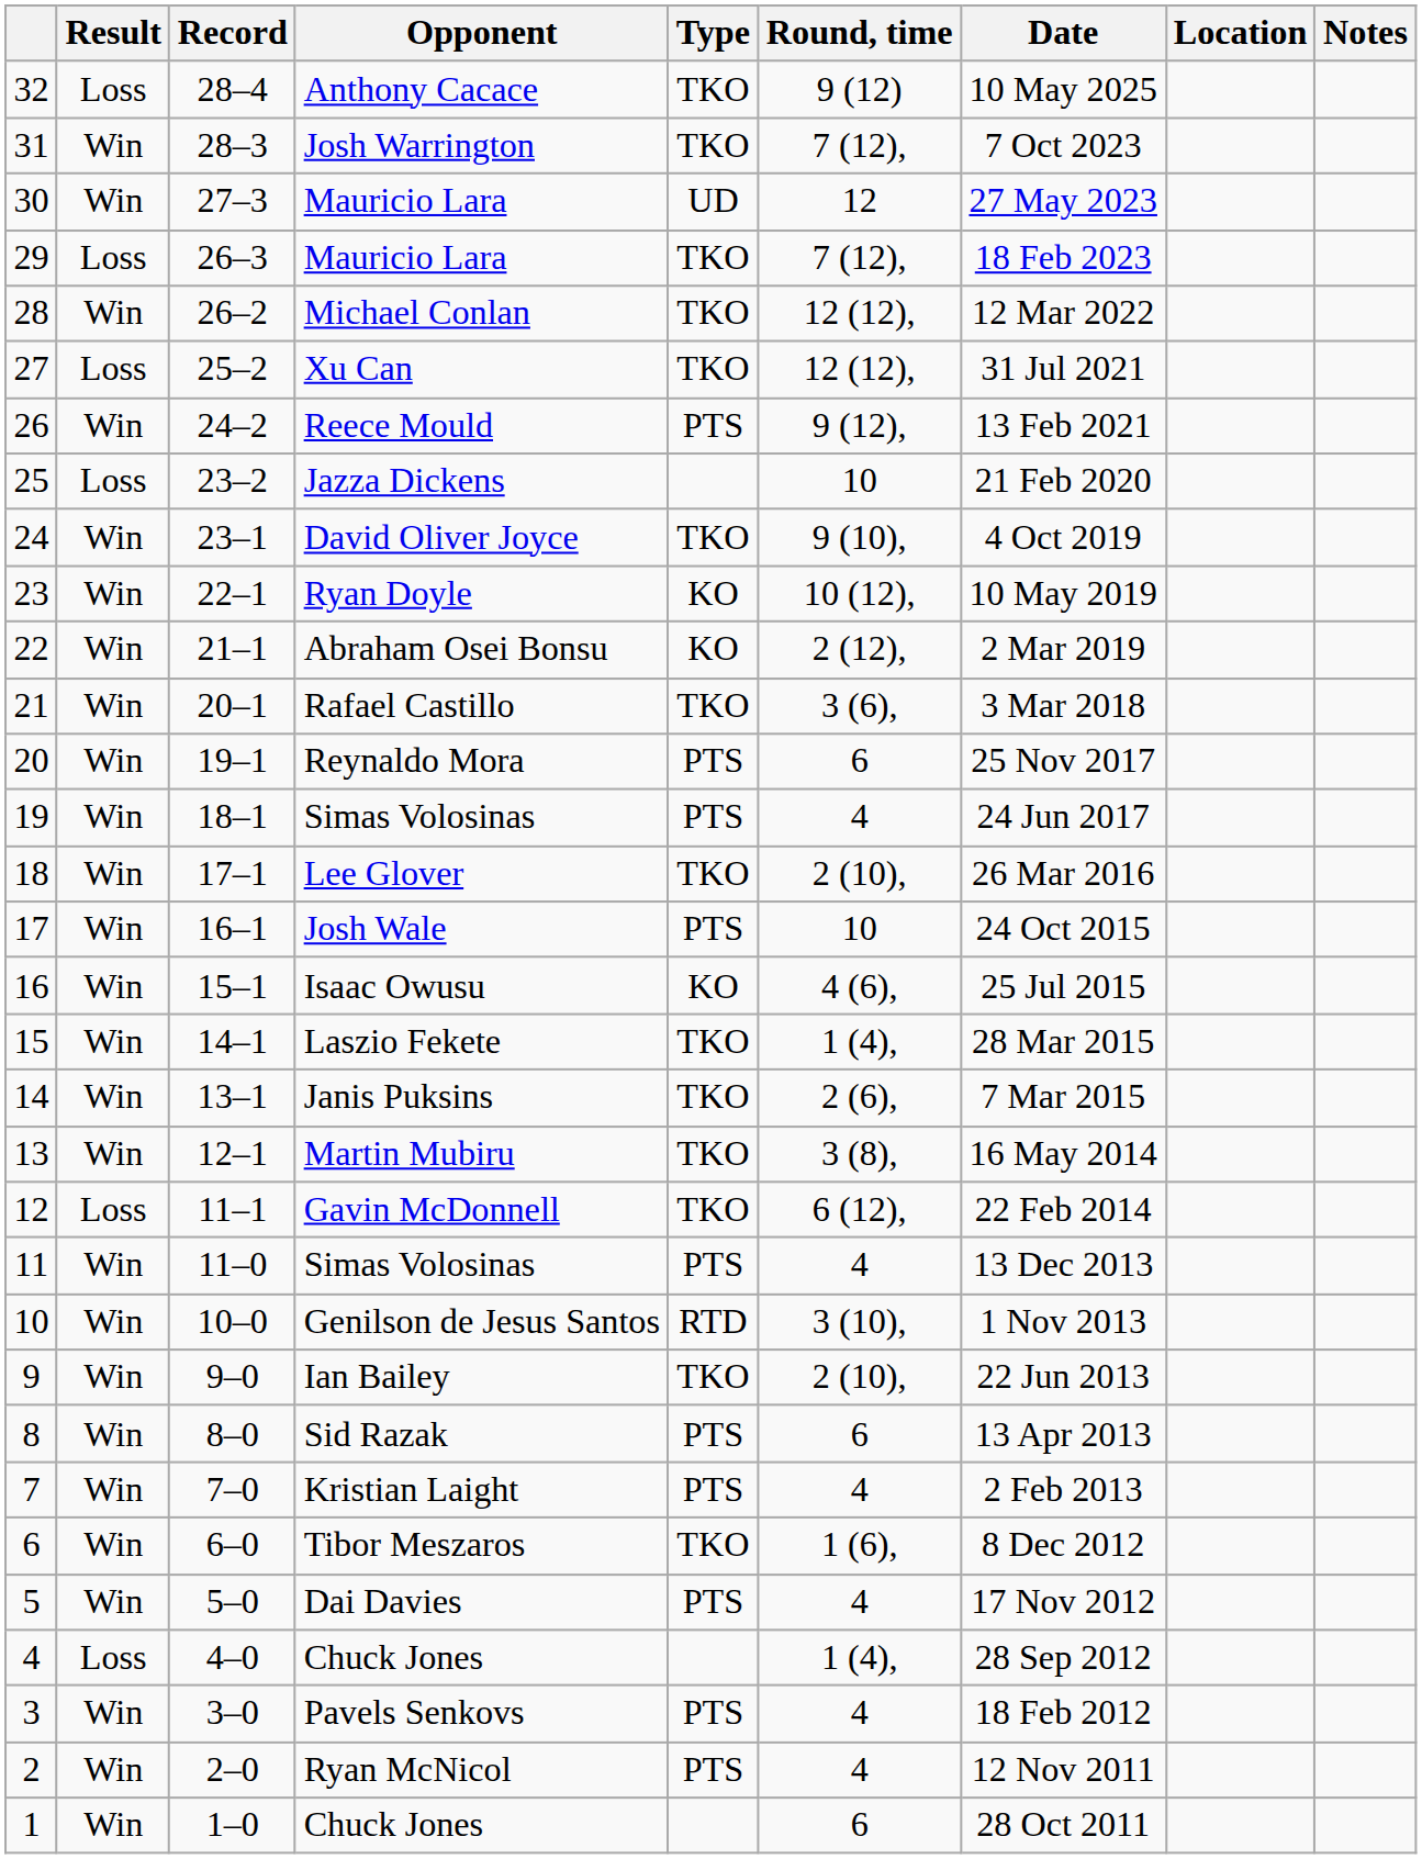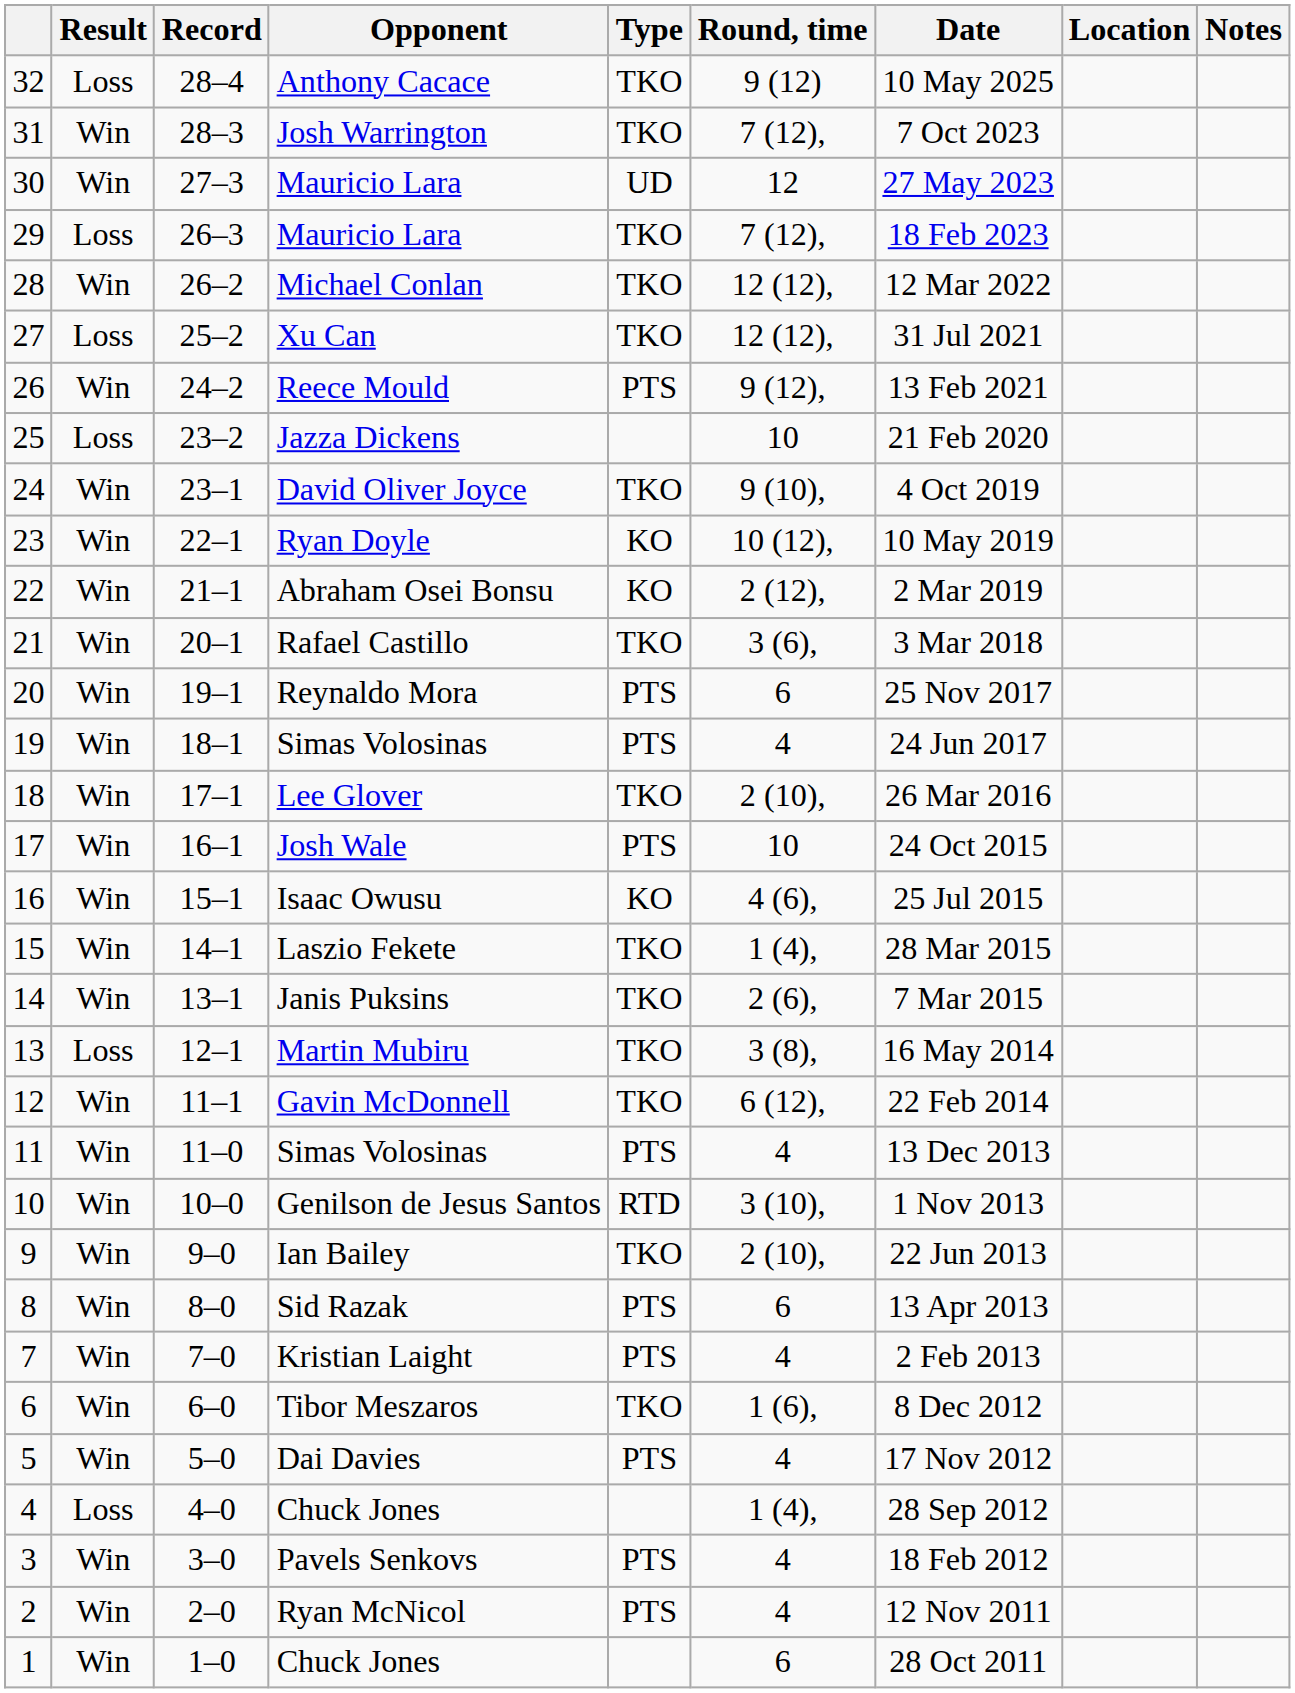Martin Mubiru | Result: Win -> Loss
Gavin McDonnell | Result: Loss -> Win
